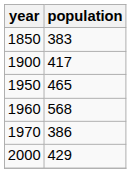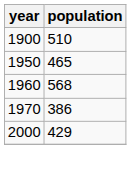- row: 1850 | 383
1900 | population: 417 -> 510
